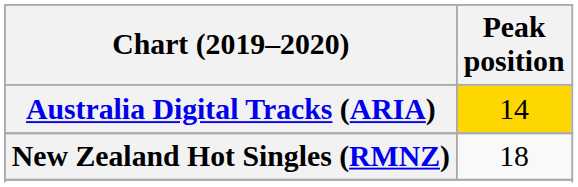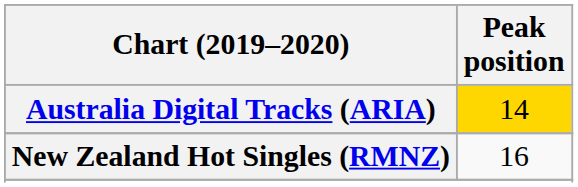New Zealand Hot Singles (RMNZ) | Peak position: 18 -> 16
